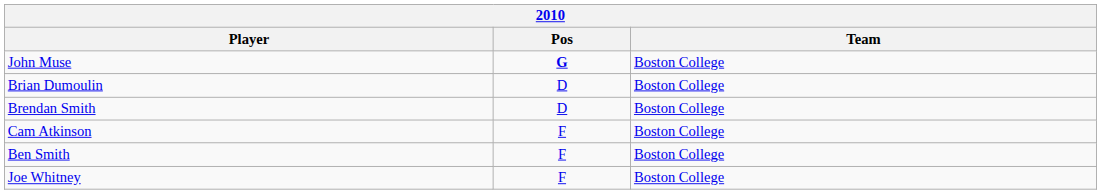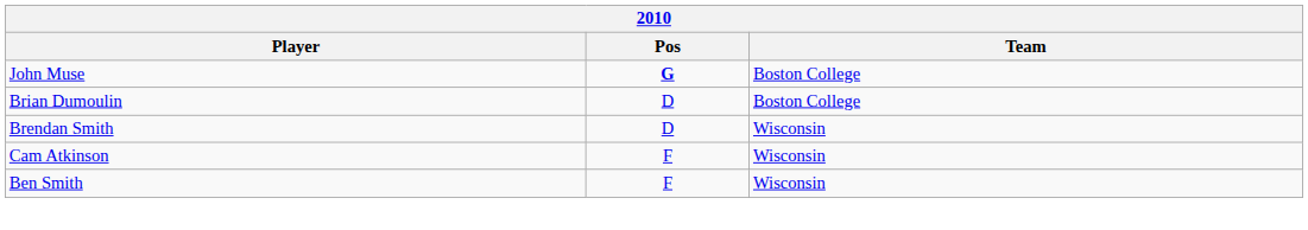Brendan Smith | Team: Boston College -> Wisconsin
Cam Atkinson | Team: Boston College -> Wisconsin
Ben Smith | Team: Boston College -> Wisconsin
- row: Joe Whitney | F | Boston College
